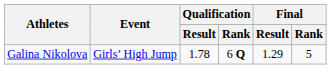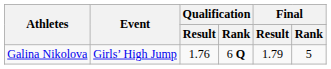Galina Nikolova | Qualification / Result: 1.78 -> 1.76
Galina Nikolova | Final / Result: 1.29 -> 1.79
